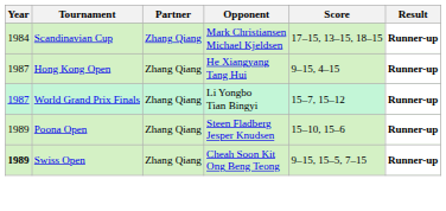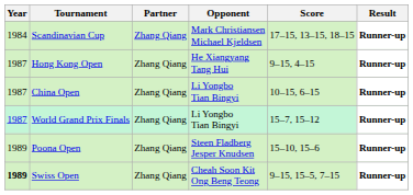+ row: 1987 | China Open | Zhang Qiang | Li Yongbo Tian Bingyi | 10–15, 6–15 | Runner-up
